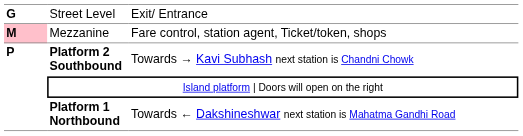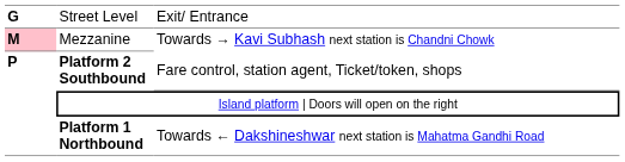Mezzanine | column 3: Fare control, station agent, Ticket/token, shops -> Towards → Kavi Subhash next station is Chandni Chowk
Platform 2 Southbound | column 3: Towards → Kavi Subhash next station is Chandni Chowk -> Fare control, station agent, Ticket/token, shops
